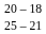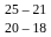rows swapped: 20 – 18 <-> 25 – 21
